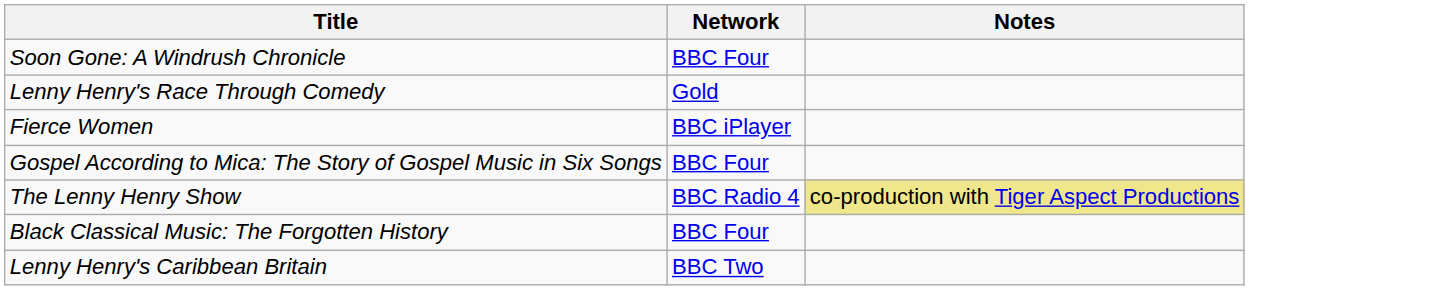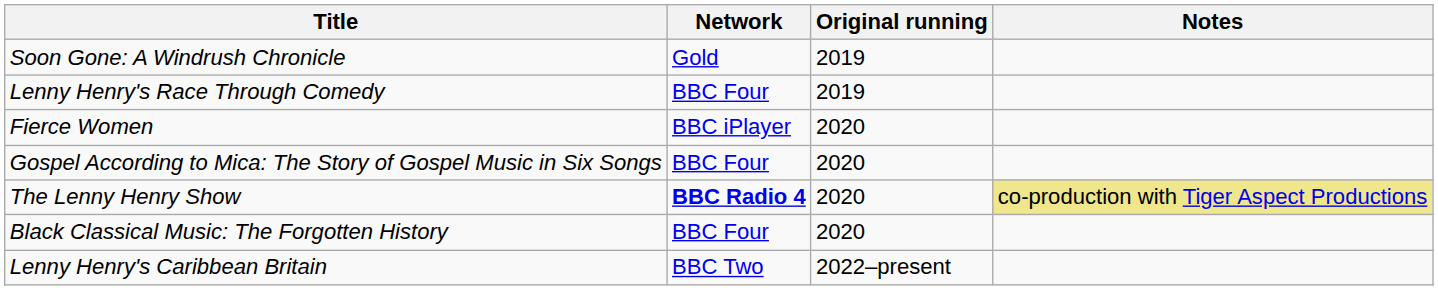+ column: Original running | 2019 | 2019 | 2020 | 2020 | 2020 | 2020 | 2022–present
Soon Gone: A Windrush Chronicle | Network: BBC Four -> Gold
Lenny Henry's Race Through Comedy | Network: Gold -> BBC Four
The Lenny Henry Show | Network: normal -> bold
